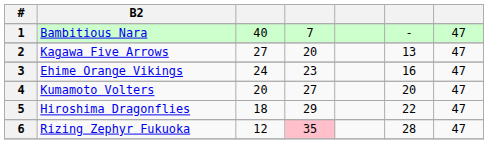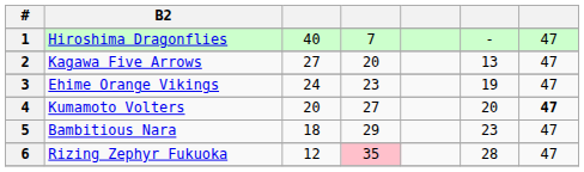1 | B2: Bambitious Nara -> Hiroshima Dragonflies
3 | column 6: 16 -> 19
4 | column 7: normal -> bold
5 | B2: Hiroshima Dragonflies -> Bambitious Nara
5 | column 6: 22 -> 23
